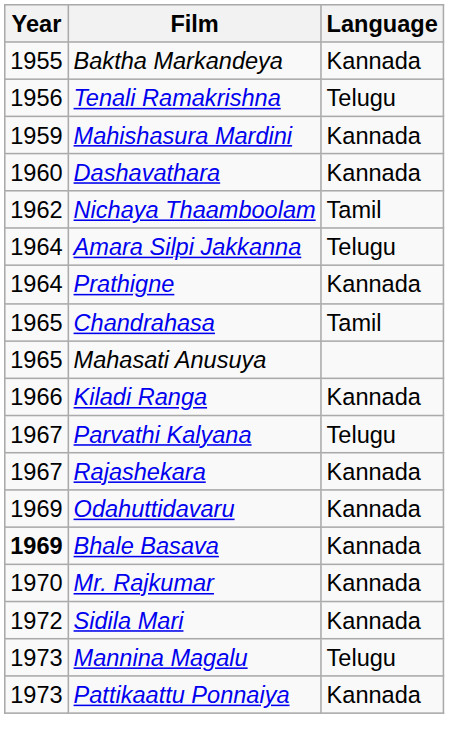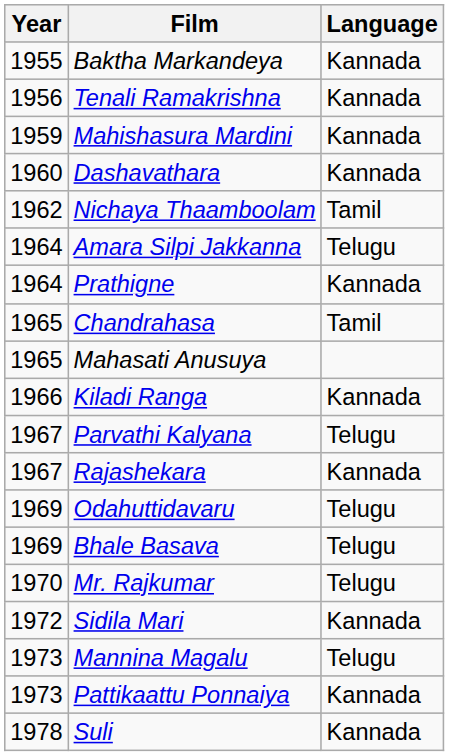Tenali Ramakrishna | Language: Telugu -> Kannada
Odahuttidavaru | Language: Kannada -> Telugu
Bhale Basava | Year: bold -> normal
Bhale Basava | Language: Kannada -> Telugu
Mr. Rajkumar | Language: Kannada -> Telugu
+ row: 1978 | Suli | Kannada
